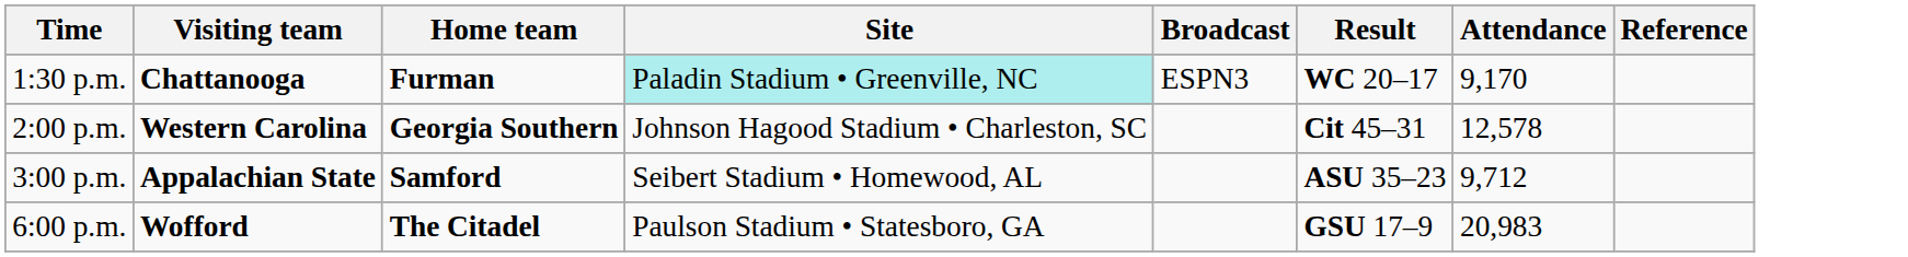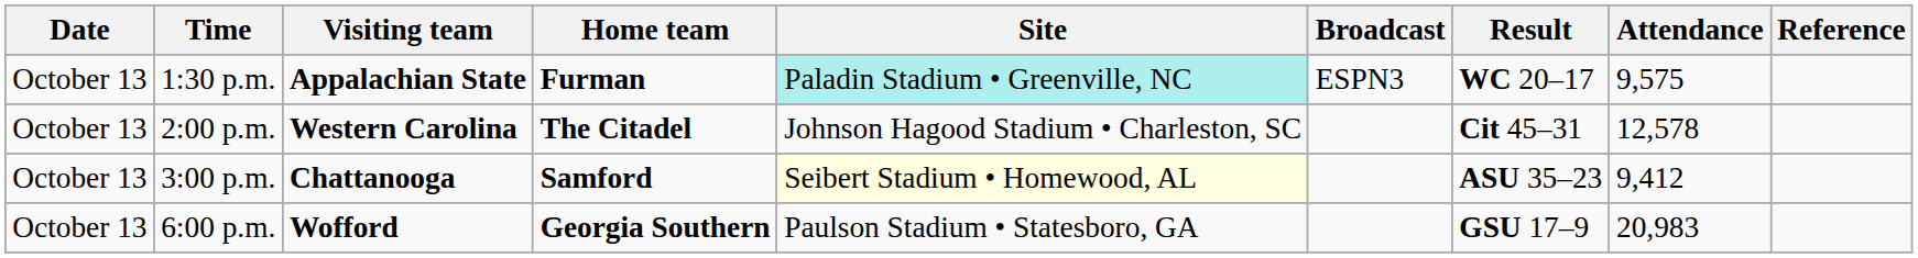+ column: Date | October 13 | October 13 | October 13 | October 13
1:30 p.m. | Visiting team: Chattanooga -> Appalachian State
1:30 p.m. | Attendance: 9,170 -> 9,575
2:00 p.m. | Home team: Georgia Southern -> The Citadel
3:00 p.m. | Visiting team: Appalachian State -> Chattanooga
3:00 p.m. | Site: no background -> lightyellow background
3:00 p.m. | Attendance: 9,712 -> 9,412
6:00 p.m. | Home team: The Citadel -> Georgia Southern
